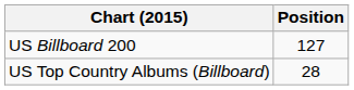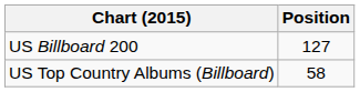US Top Country Albums (Billboard) | Position: 28 -> 58
